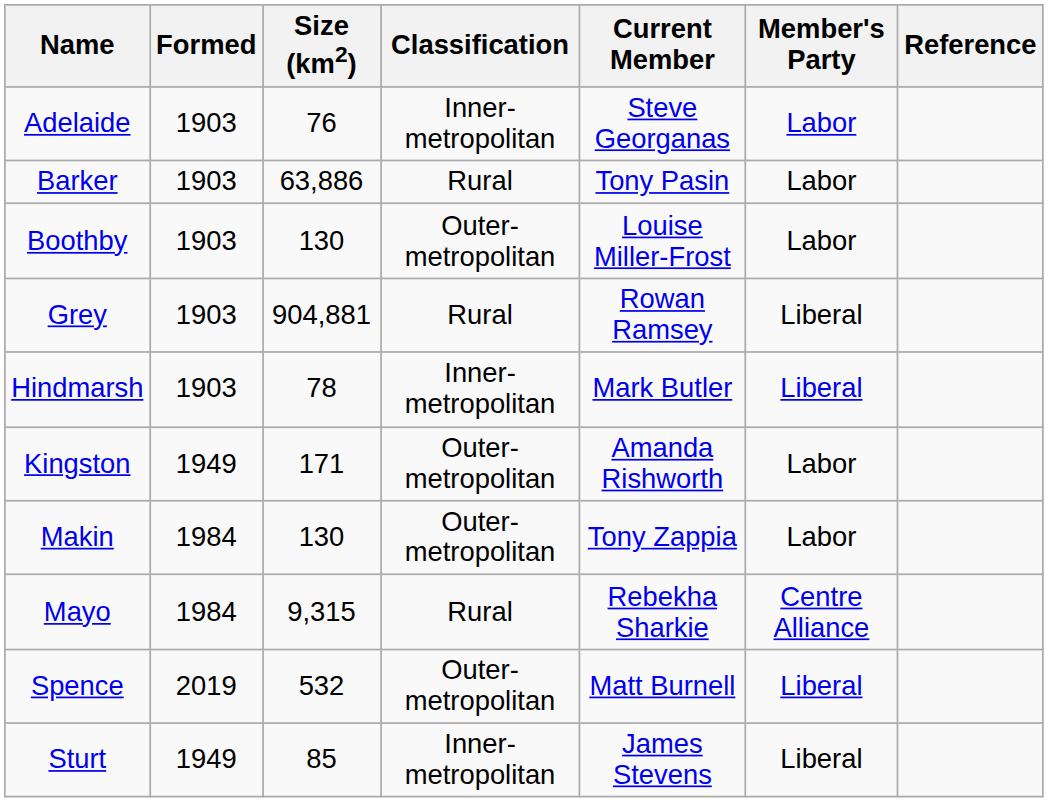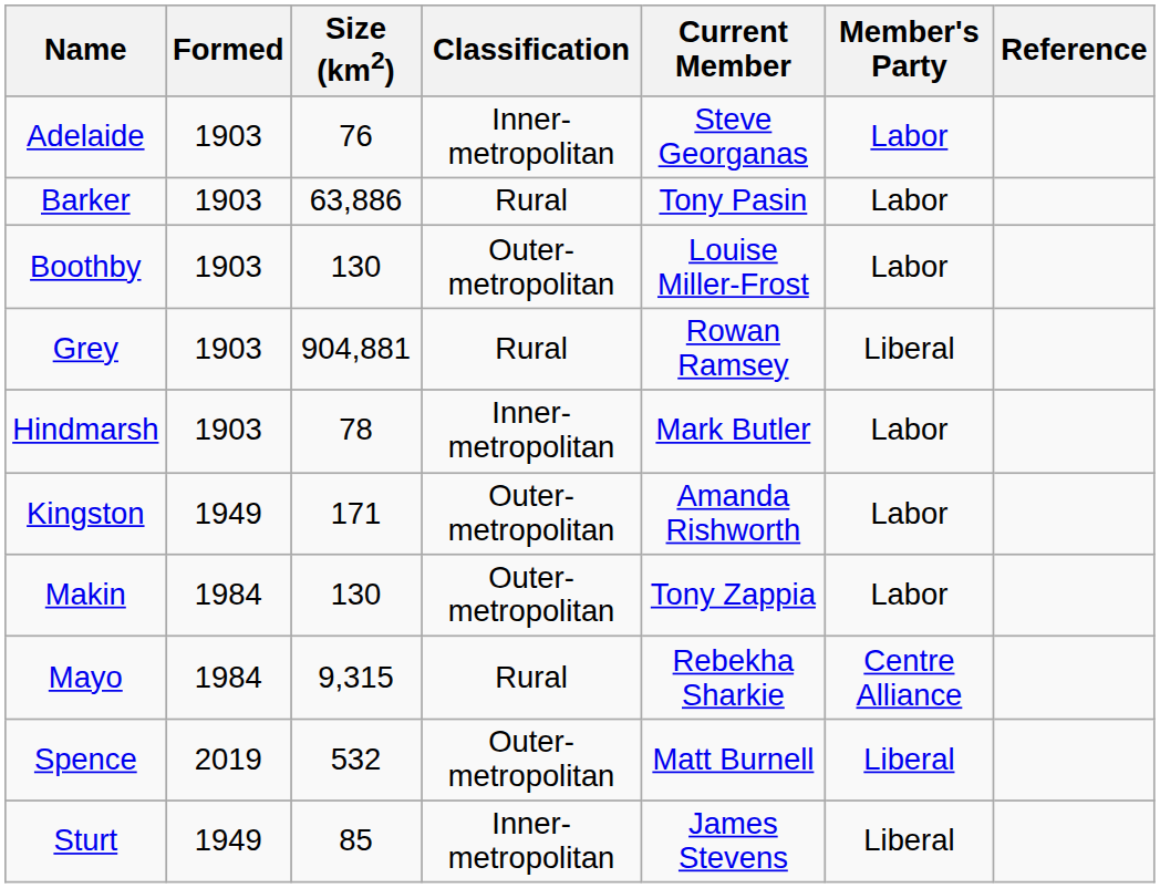Hindmarsh | Member's Party: Liberal -> Labor
